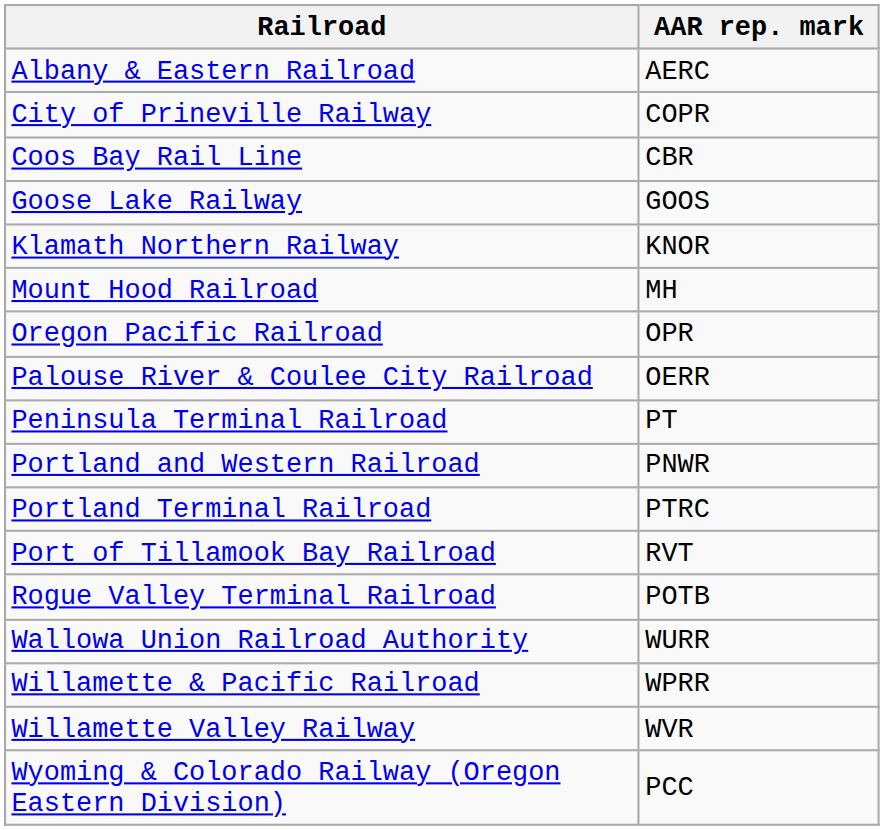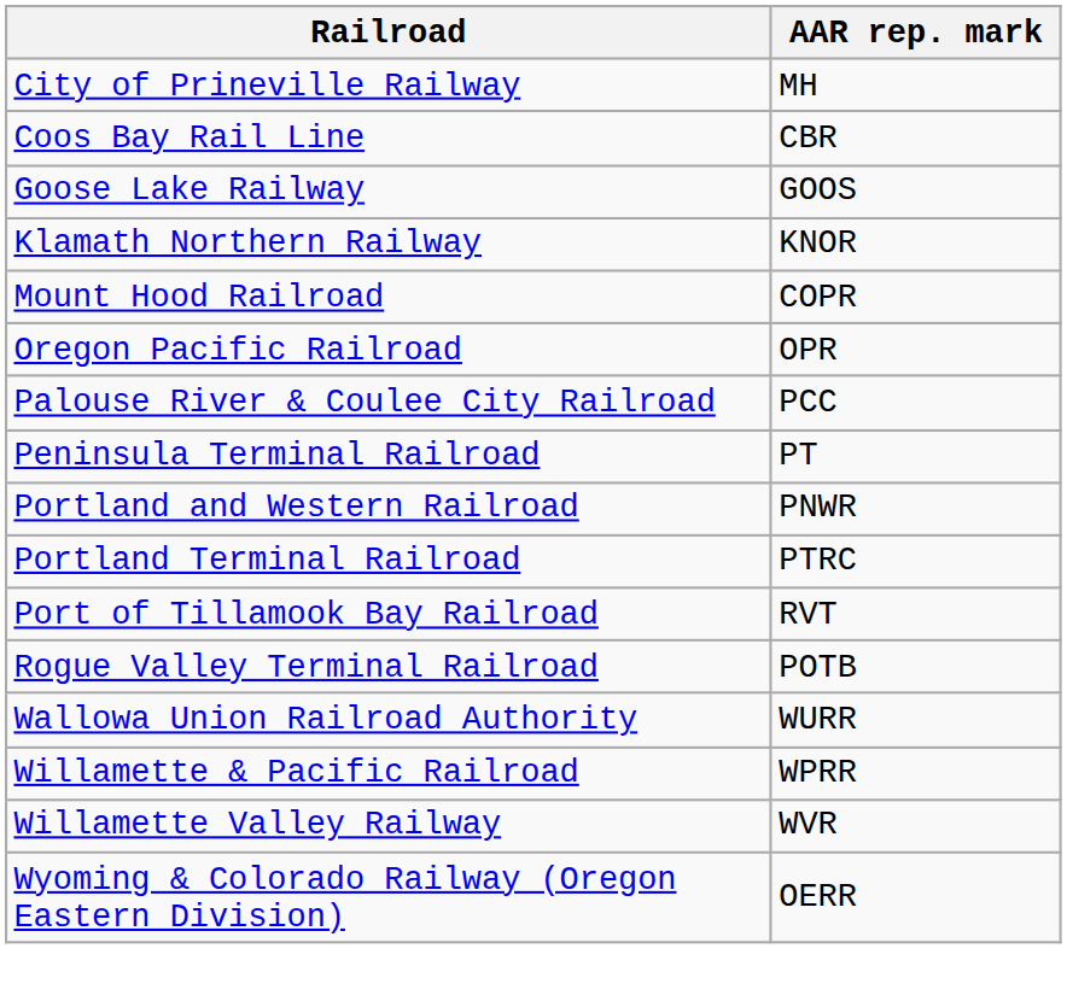- row: Albany & Eastern Railroad | AERC
City of Prineville Railway | AAR rep. mark: COPR -> MH
Mount Hood Railroad | AAR rep. mark: MH -> COPR
Palouse River & Coulee City Railroad | AAR rep. mark: OERR -> PCC
Wyoming & Colorado Railway (Oregon Eastern Division) | AAR rep. mark: PCC -> OERR
